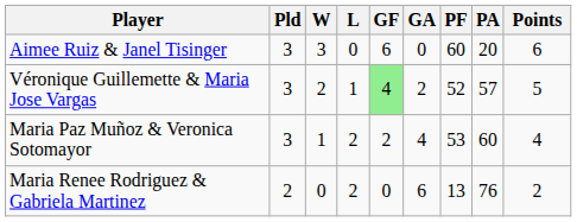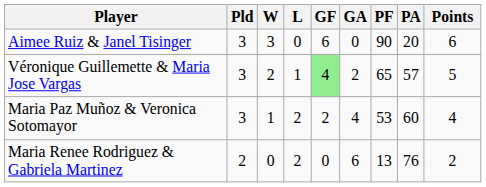Aimee Ruiz & Janel Tisinger | PF: 60 -> 90
Véronique Guillemette & Maria Jose Vargas | PF: 52 -> 65
